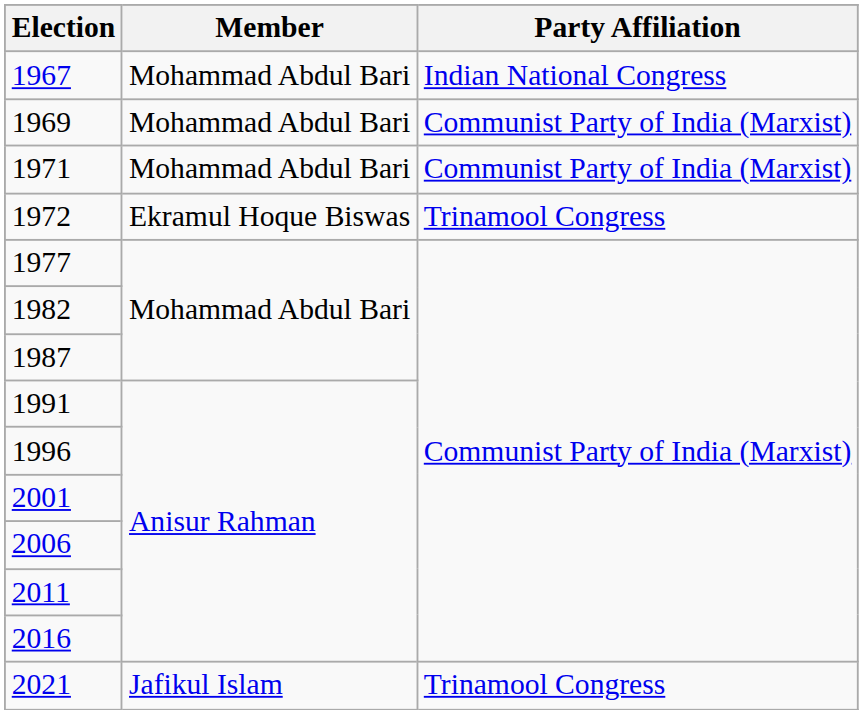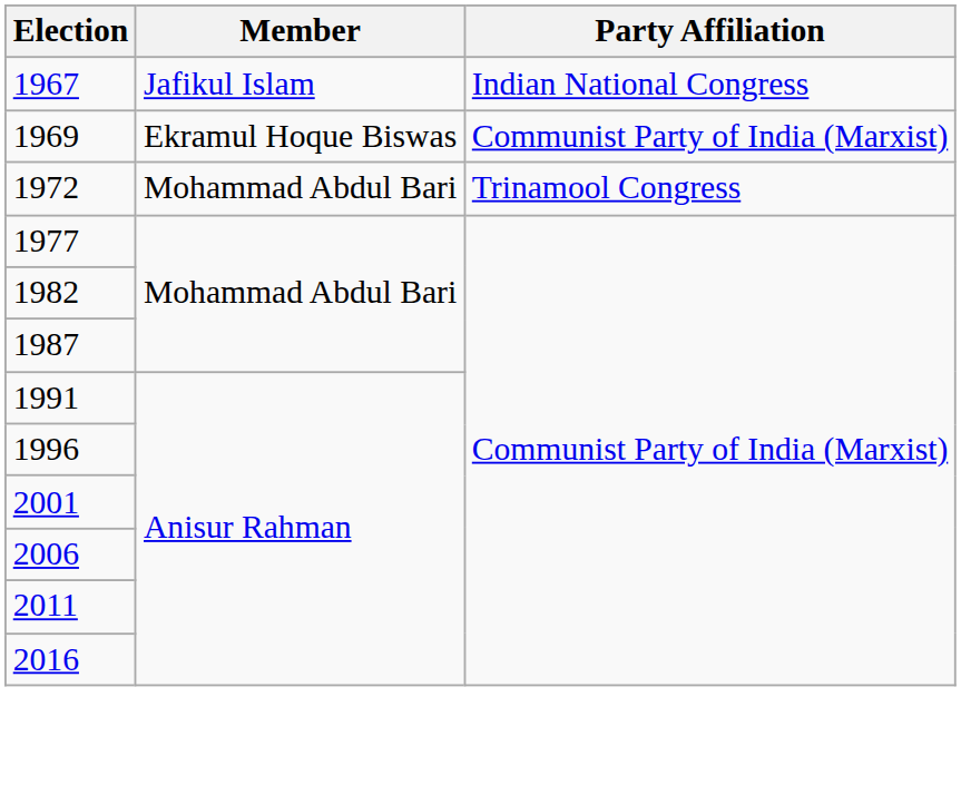1967 | Member: Mohammad Abdul Bari -> Jafikul Islam
1969 | Member: Mohammad Abdul Bari -> Ekramul Hoque Biswas
- row: 1971 | Mohammad Abdul Bari | Communist Party of India (Marxist)
1972 | Member: Ekramul Hoque Biswas -> Mohammad Abdul Bari
- row: 2021 | Jafikul Islam | Trinamool Congress
